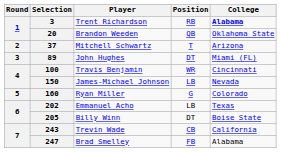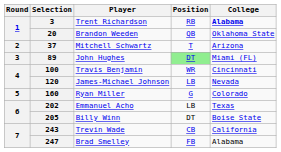John Hughes | Position: no background -> lightgreen background
James-Michael Johnson | Selection: 150 -> 120
